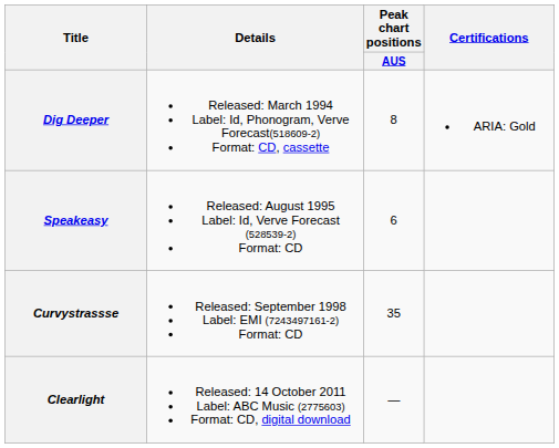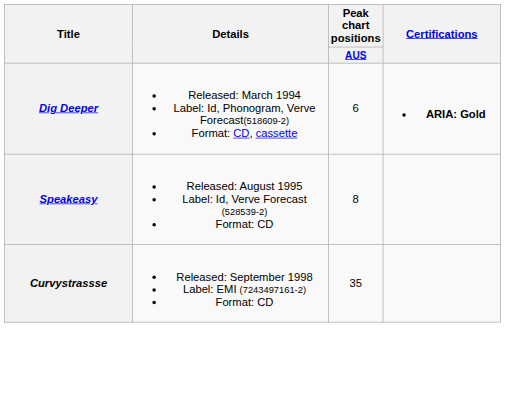Dig Deeper | Peak chart positions / AUS: 8 -> 6
Dig Deeper | Certifications: normal -> bold
Speakeasy | Peak chart positions / AUS: 6 -> 8
- row: Clearlight | Released: 14 October 2011 Label: ABC Music (2775603) Format: CD, digital download | —
